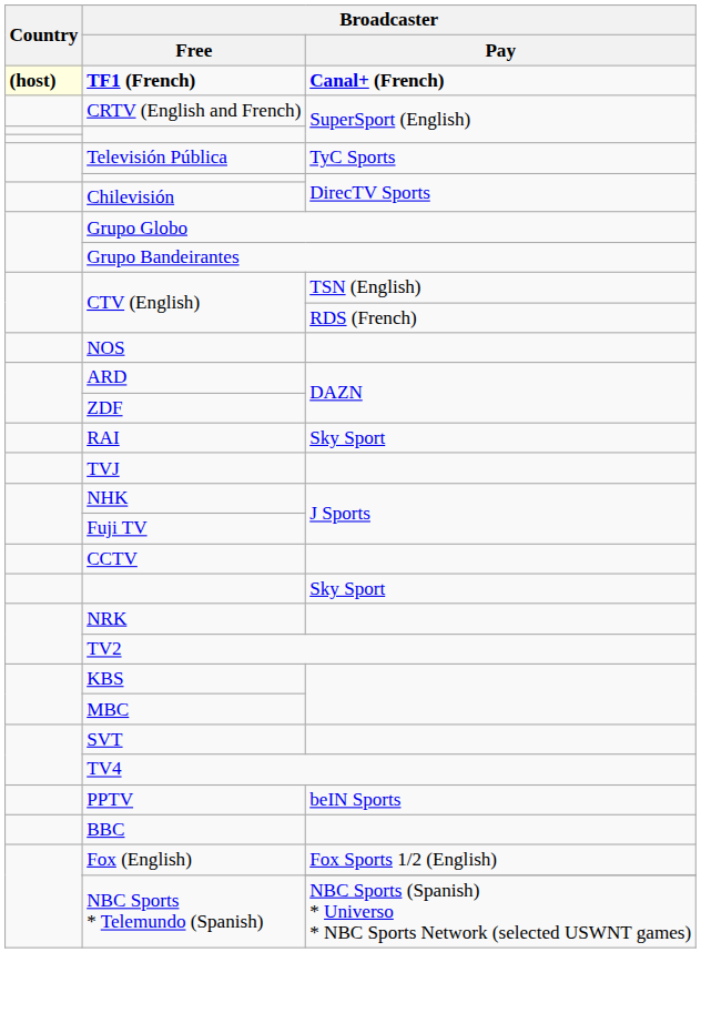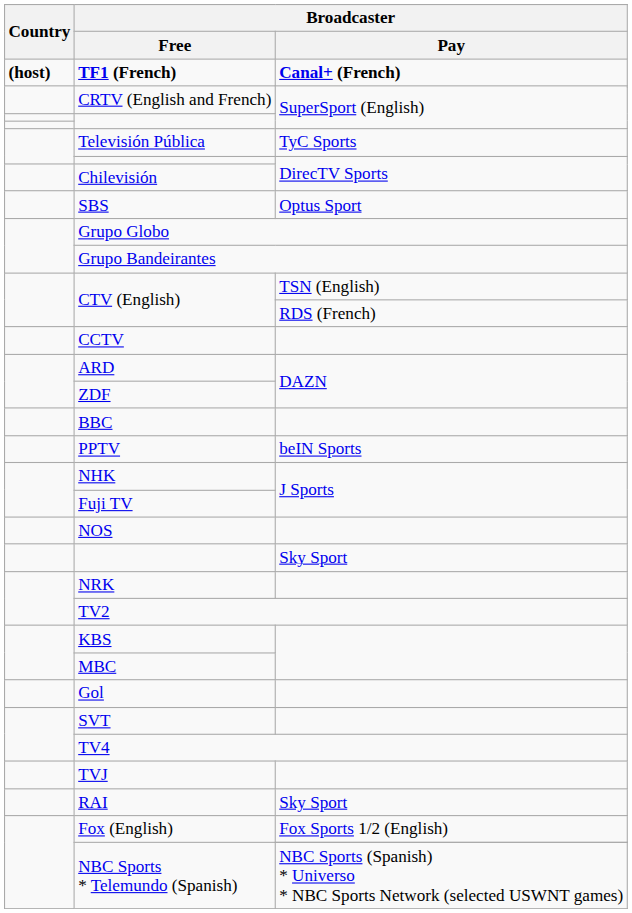TF1 (French) | Country: lightyellow background -> no background
+ row: SBS | Optus Sport
rows swapped: CCTV <-> NOS
rows swapped: RAI <-> BBC
rows swapped: TVJ <-> PPTV
+ row: Gol
